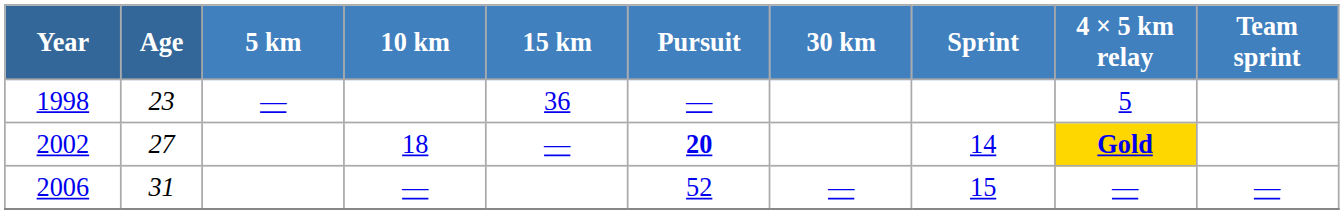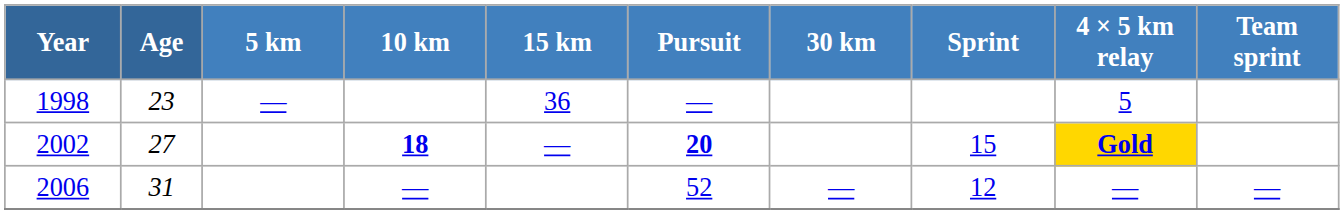2002 | 10 km: normal -> bold
2002 | Sprint: 14 -> 15
2006 | Sprint: 15 -> 12
